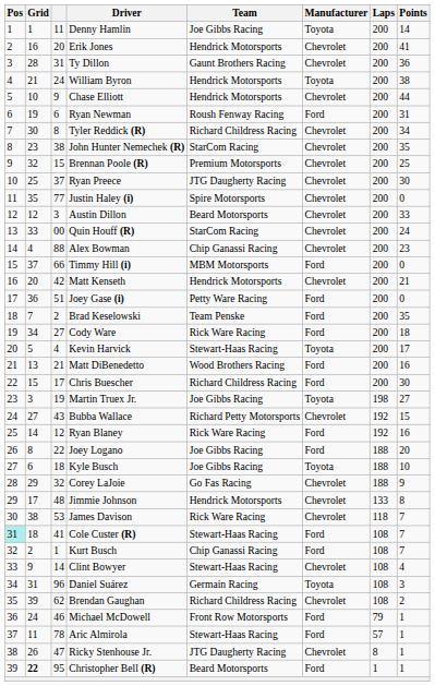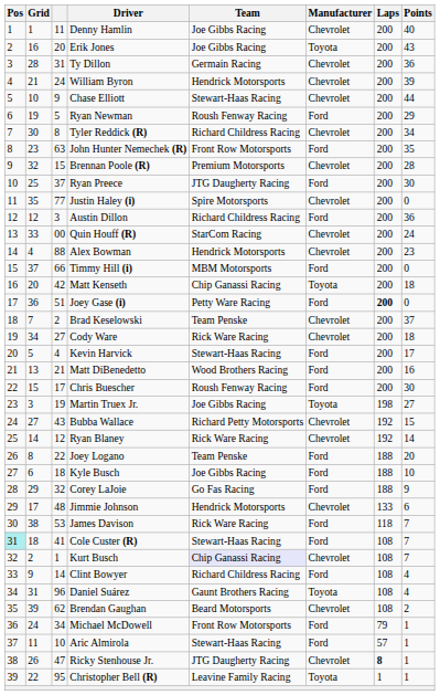Denny Hamlin | Manufacturer: Toyota -> Chevrolet
Denny Hamlin | Points: 14 -> 40
Erik Jones | Team: Hendrick Motorsports -> Joe Gibbs Racing
Erik Jones | Manufacturer: Chevrolet -> Toyota
Erik Jones | Points: 41 -> 43
Ty Dillon | Team: Gaunt Brothers Racing -> Germain Racing
William Byron | Manufacturer: Toyota -> Chevrolet
William Byron | Points: 38 -> 39
Chase Elliott | Team: Hendrick Motorsports -> Stewart-Haas Racing
Ryan Newman | column 3: 6 -> 5
Ryan Newman | Points: 31 -> 29
John Hunter Nemechek (R) | column 3: 38 -> 63
John Hunter Nemechek (R) | Team: StarCom Racing -> Front Row Motorsports
John Hunter Nemechek (R) | Manufacturer: Chevrolet -> Ford
Brennan Poole (R) | Points: 25 -> 28
Ryan Preece | Manufacturer: Chevrolet -> Ford
Austin Dillon | Team: Beard Motorsports -> Richard Childress Racing
Austin Dillon | Manufacturer: Chevrolet -> Ford
Austin Dillon | Points: 33 -> 36
Alex Bowman | Team: Chip Ganassi Racing -> Hendrick Motorsports
Matt Kenseth | Team: Hendrick Motorsports -> Chip Ganassi Racing
Matt Kenseth | Manufacturer: Chevrolet -> Toyota
Matt Kenseth | Points: 21 -> 18
Joey Gase (i) | Laps: normal -> bold
Brad Keselowski | Manufacturer: Ford -> Chevrolet
Brad Keselowski | Points: 35 -> 37
Cody Ware | Manufacturer: Ford -> Chevrolet
Kevin Harvick | Manufacturer: Toyota -> Ford
Chris Buescher | Team: Richard Childress Racing -> Roush Fenway Racing
Ryan Blaney | Manufacturer: Ford -> Chevrolet
Ryan Blaney | Points: 16 -> 14
Joey Logano | Team: Joe Gibbs Racing -> Team Penske
Kyle Busch | Manufacturer: Toyota -> Ford
Corey LaJoie | Manufacturer: Chevrolet -> Ford
Jimmie Johnson | Points: 8 -> 6
James Davison | Manufacturer: Chevrolet -> Ford
Kurt Busch | Team: no background -> lavender background
Kurt Busch | Manufacturer: Ford -> Chevrolet
Clint Bowyer | Team: Stewart-Haas Racing -> Richard Childress Racing
Clint Bowyer | Manufacturer: Chevrolet -> Ford
Daniel Suárez | Team: Germain Racing -> Gaunt Brothers Racing
Daniel Suárez | Points: 3 -> 4
Brendan Gaughan | Team: Richard Childress Racing -> Beard Motorsports
Michael McDowell | column 3: 46 -> 34
Aric Almirola | column 3: 78 -> 10
Ricky Stenhouse Jr. | Laps: normal -> bold
Christopher Bell (R) | Grid: bold -> normal
Christopher Bell (R) | Team: Beard Motorsports -> Leavine Family Racing
Christopher Bell (R) | Manufacturer: Ford -> Toyota
